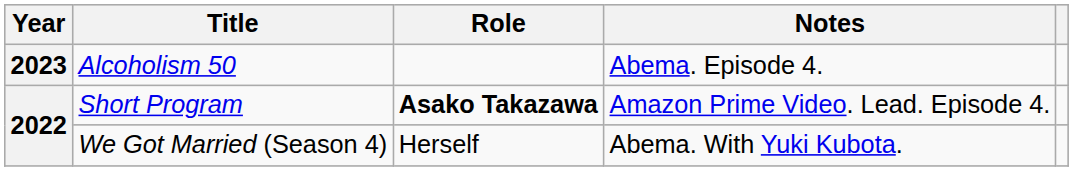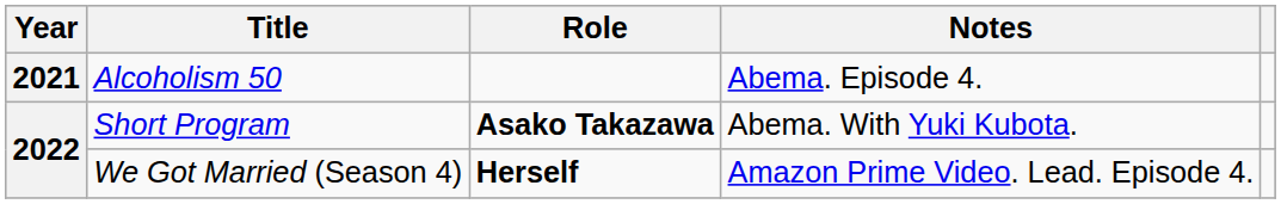Alcoholism 50 | Year: 2023 -> 2021
Short Program | Notes: Amazon Prime Video. Lead. Episode 4. -> Abema. With Yuki Kubota.
We Got Married (Season 4) | Role: normal -> bold
We Got Married (Season 4) | Notes: Abema. With Yuki Kubota. -> Amazon Prime Video. Lead. Episode 4.
